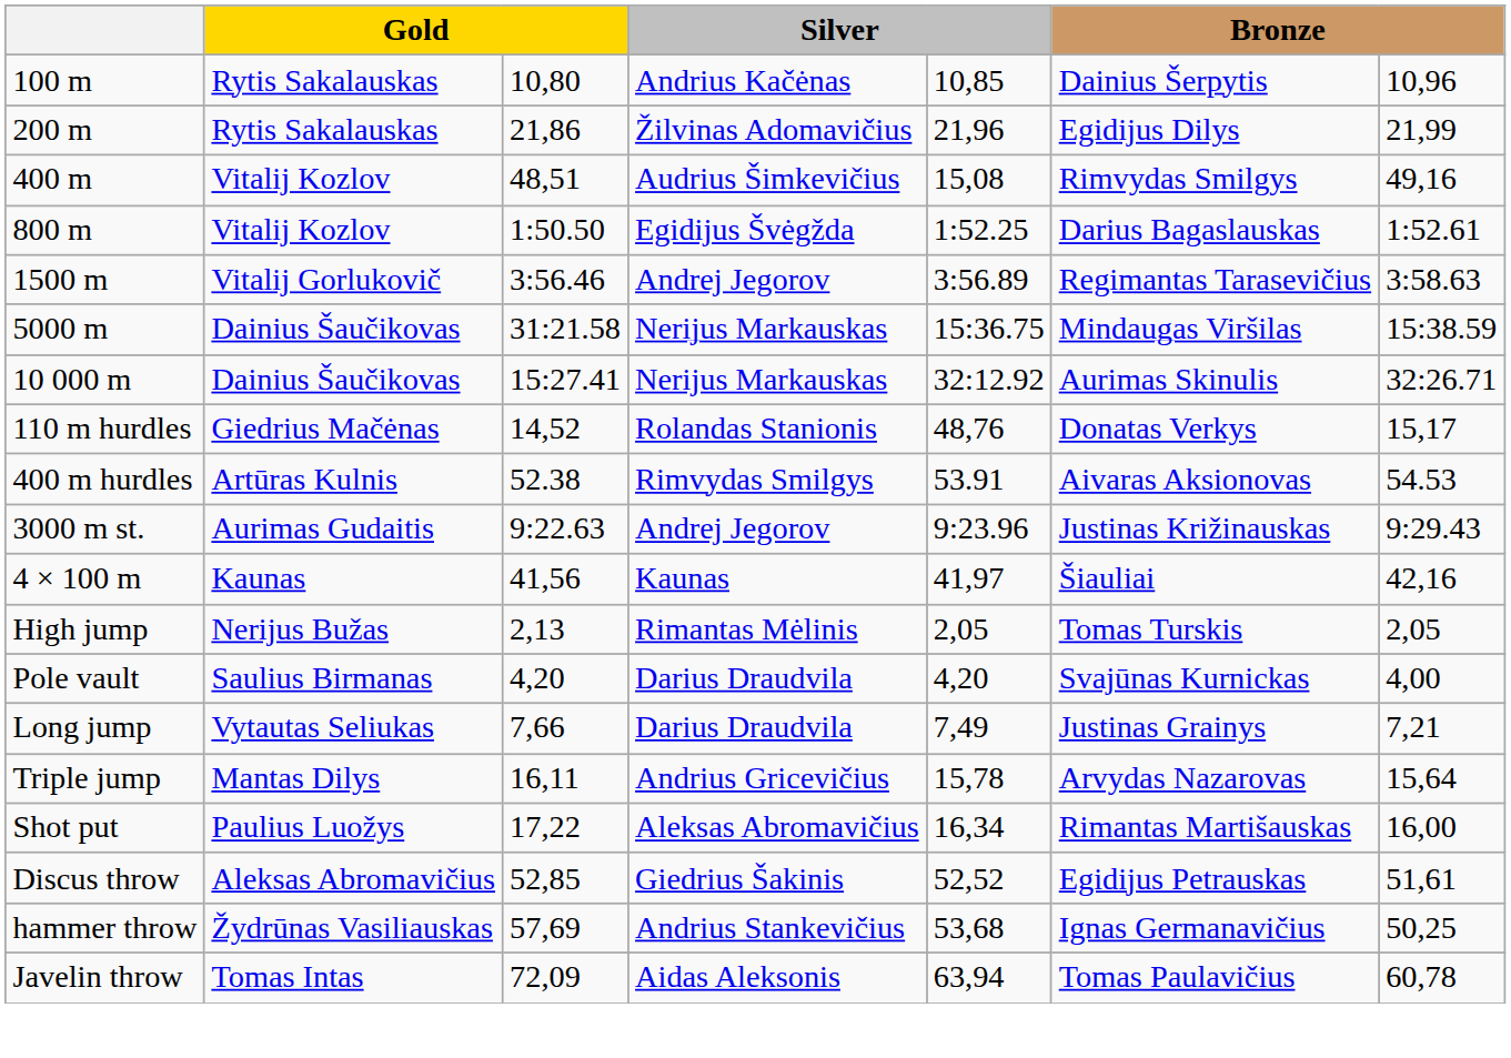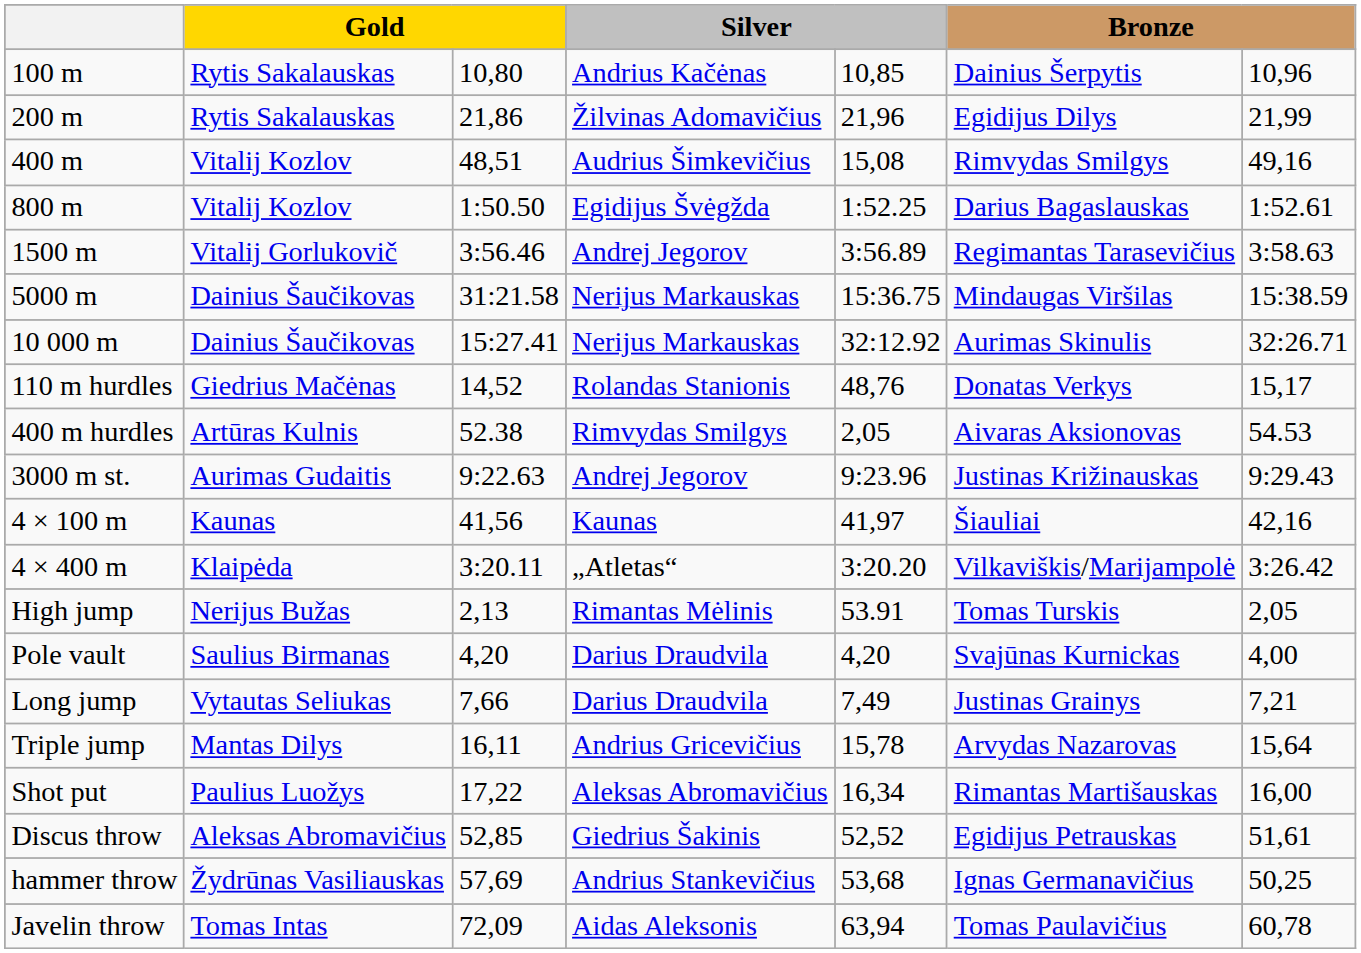400 m hurdles | column 5: 53.91 -> 2,05
+ row: 4 × 400 m | Klaipėda | 3:20.11 | „Atletas“ | 3:20.20 | Vilkaviškis/Marijampolė | 3:26.42
High jump | column 5: 2,05 -> 53.91
